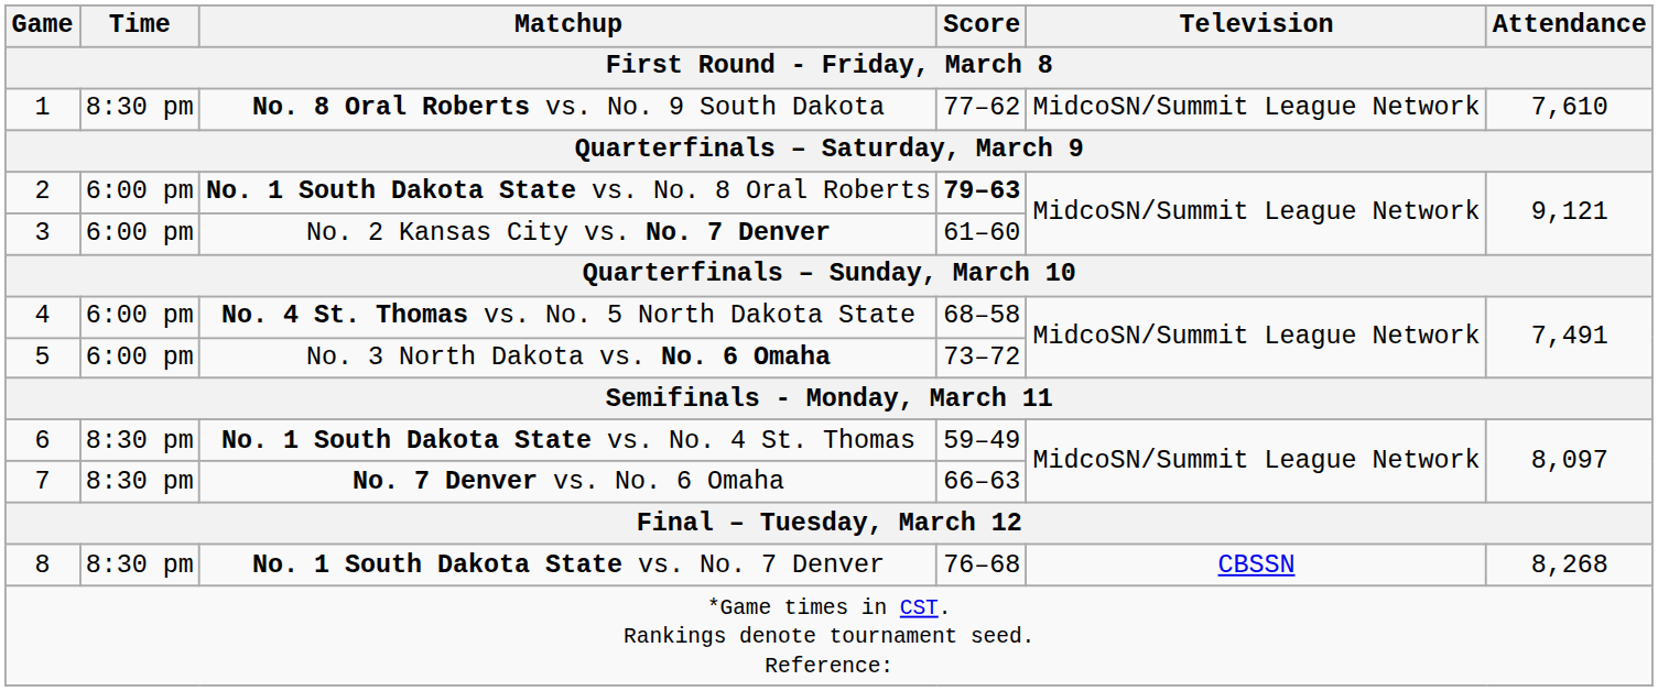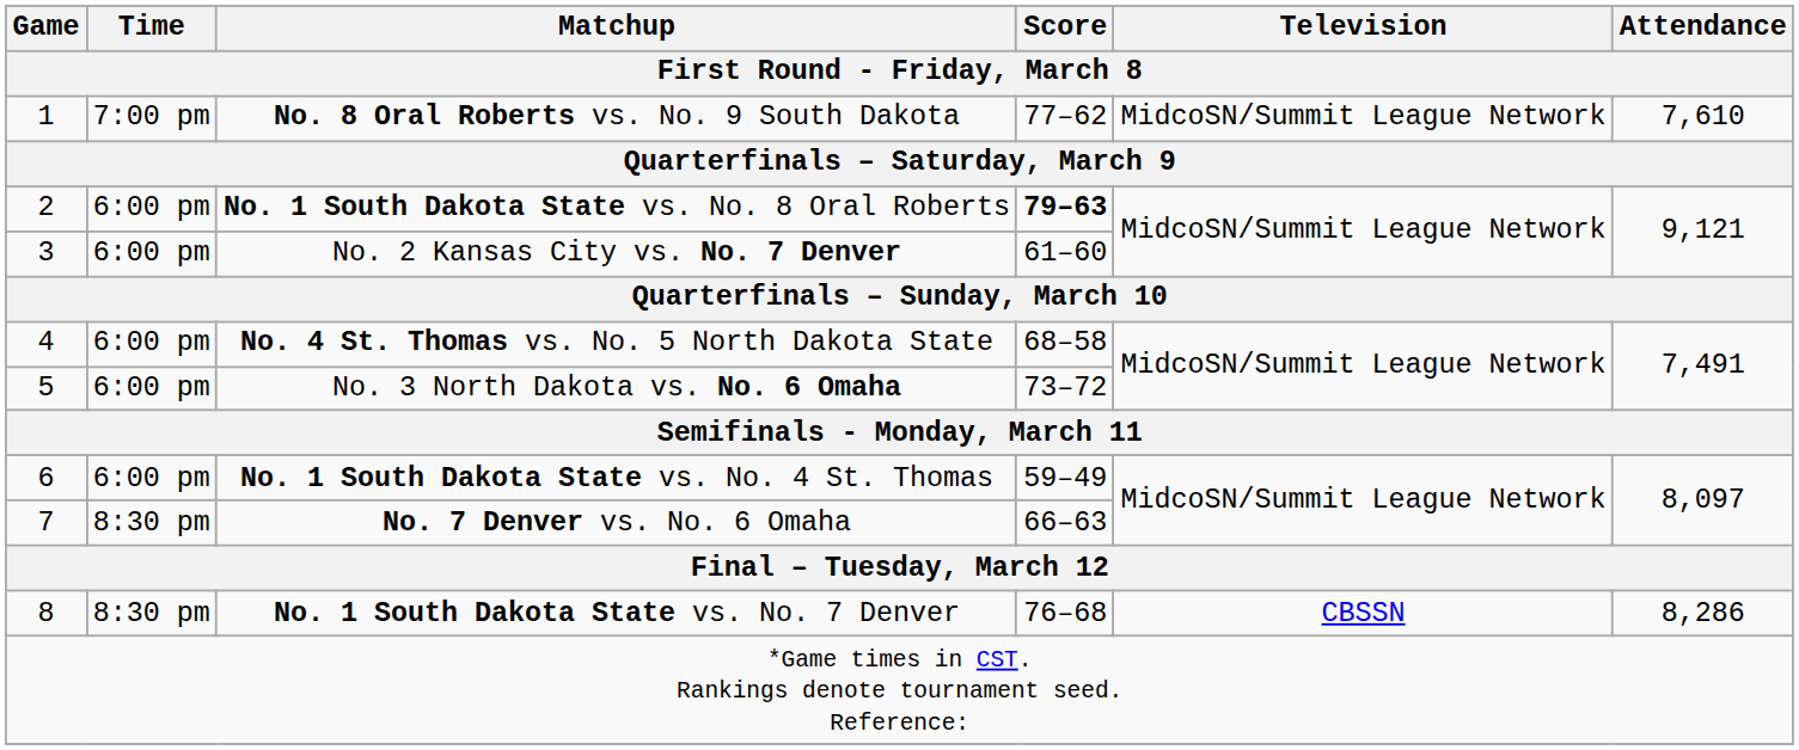No. 8 Oral Roberts vs. No. 9 South Dakota | Time: 8:30 pm -> 7:00 pm
No. 1 South Dakota State vs. No. 4 St. Thomas | Time: 8:30 pm -> 6:00 pm
No. 1 South Dakota State vs. No. 7 Denver | Attendance: 8,268 -> 8,286
